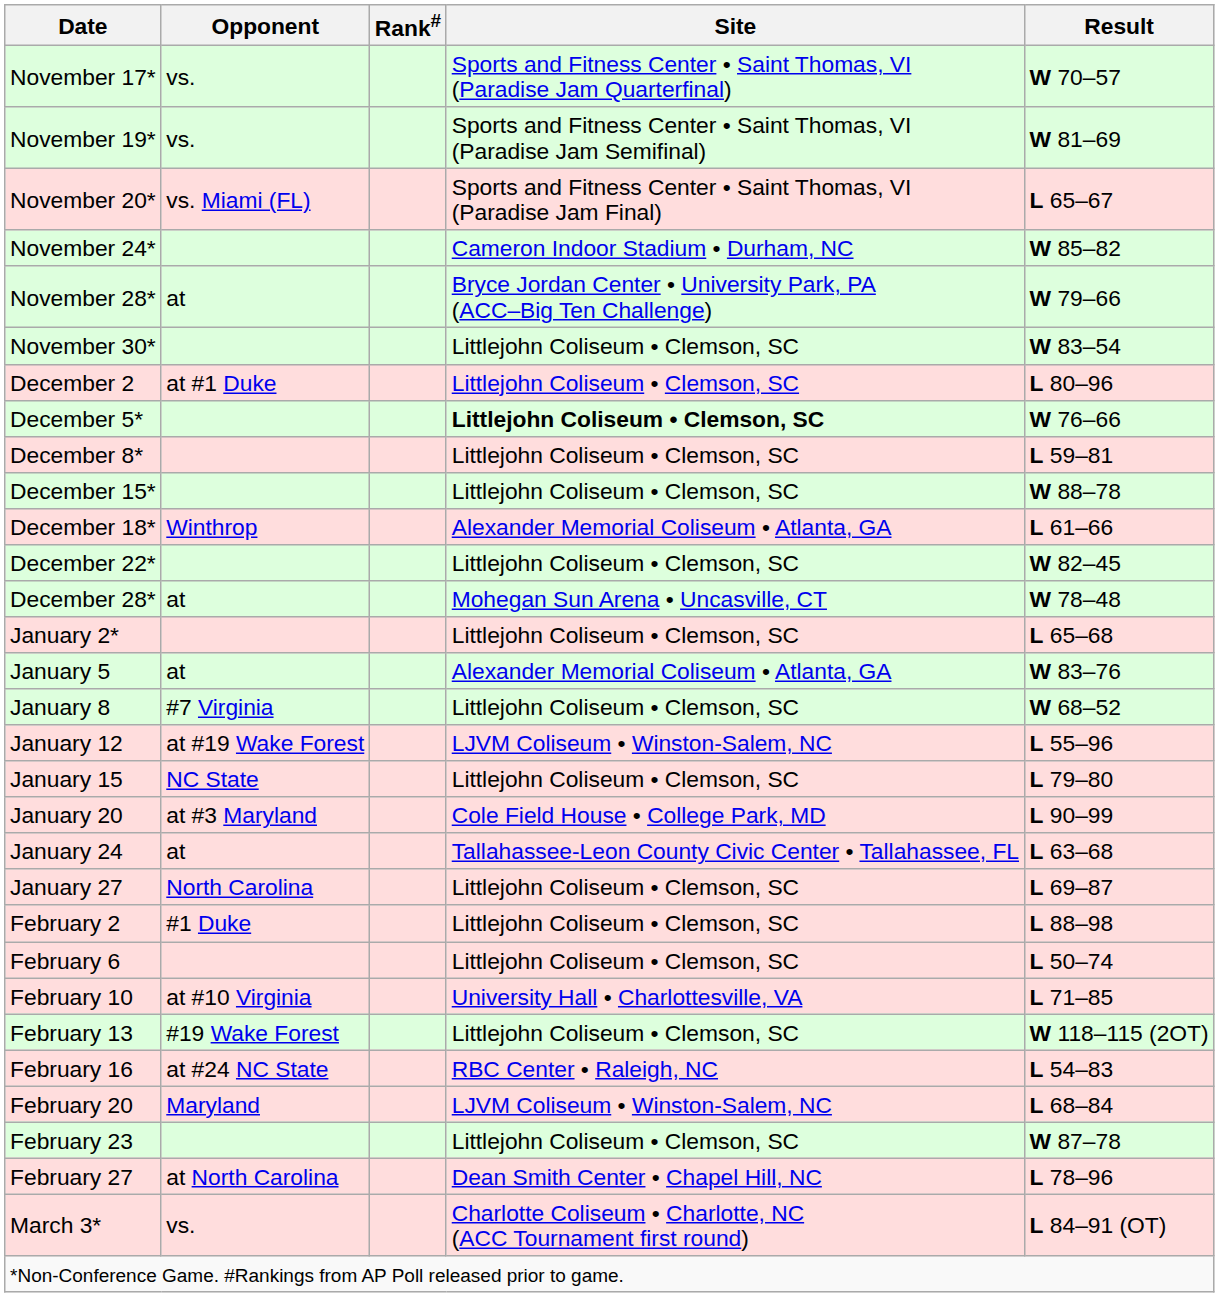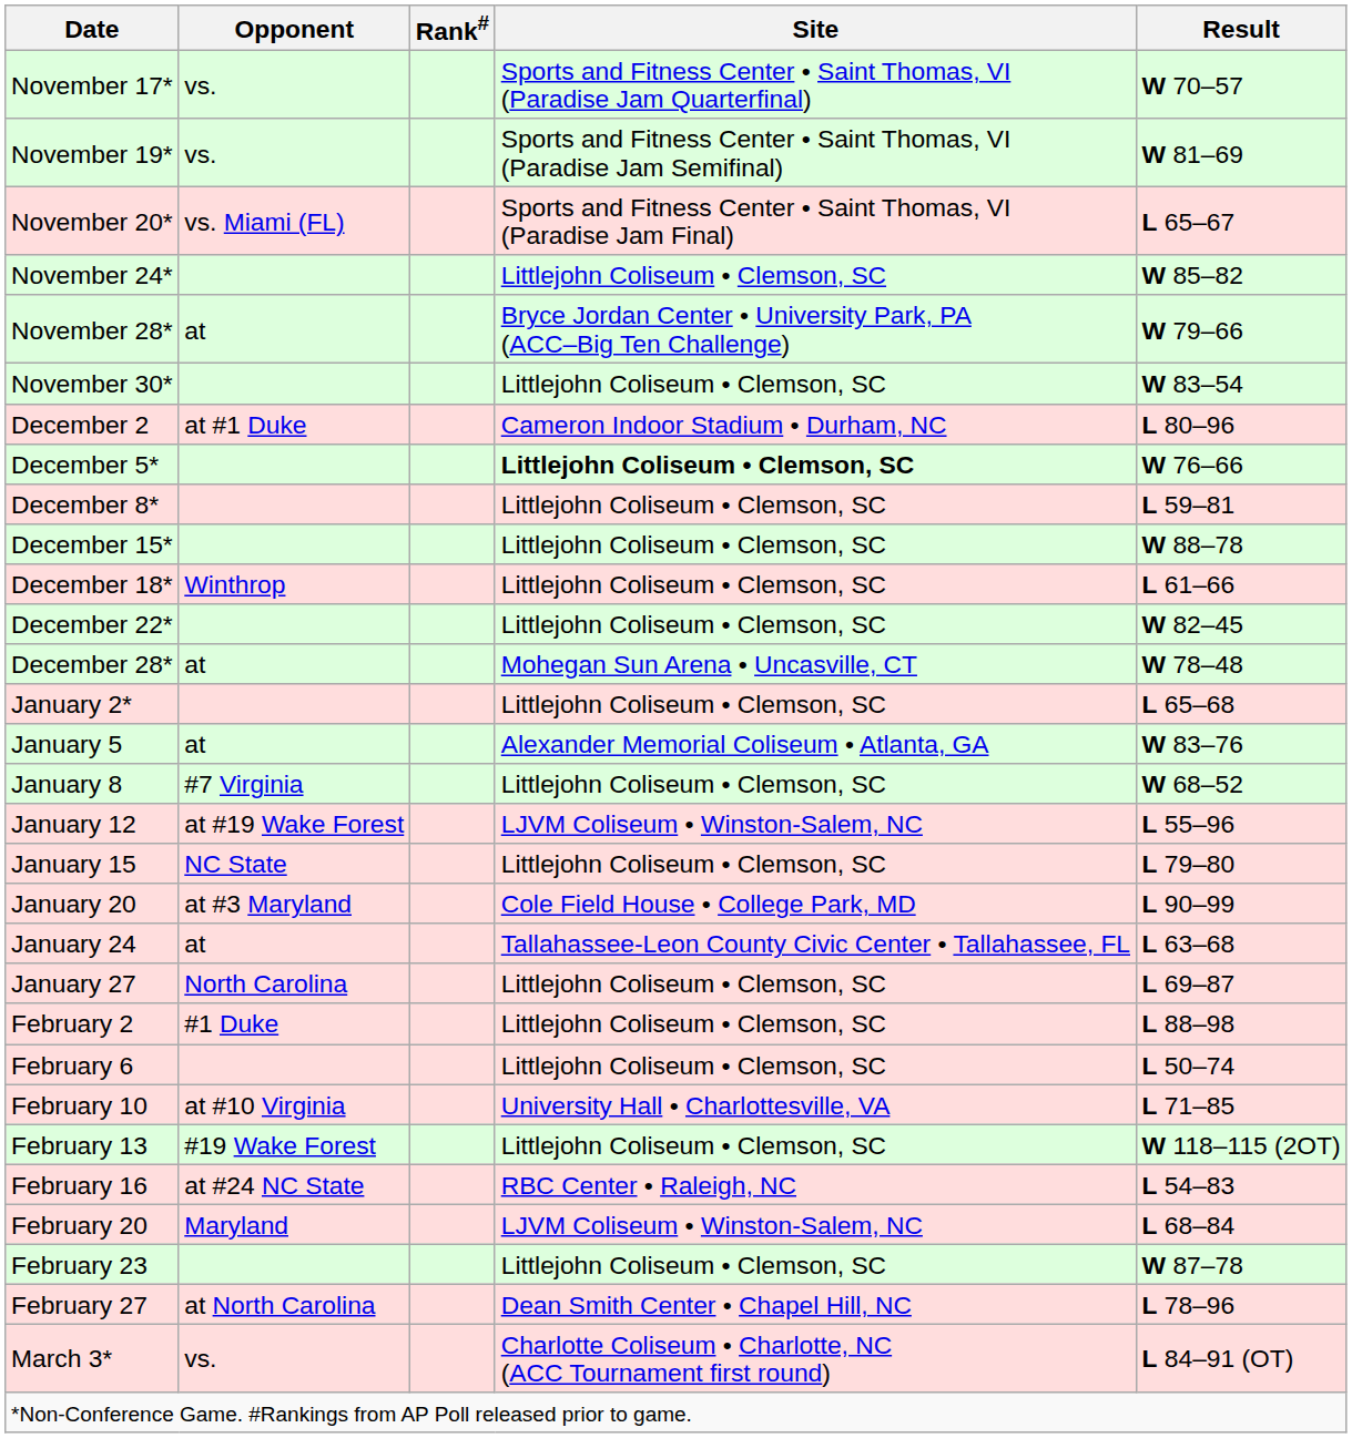November 24* | Site: Cameron Indoor Stadium • Durham, NC -> Littlejohn Coliseum • Clemson, SC
December 2 | Site: Littlejohn Coliseum • Clemson, SC -> Cameron Indoor Stadium • Durham, NC
December 18* | Site: Alexander Memorial Coliseum • Atlanta, GA -> Littlejohn Coliseum • Clemson, SC
